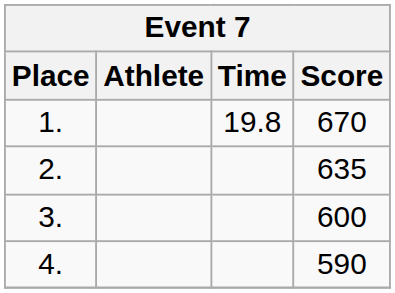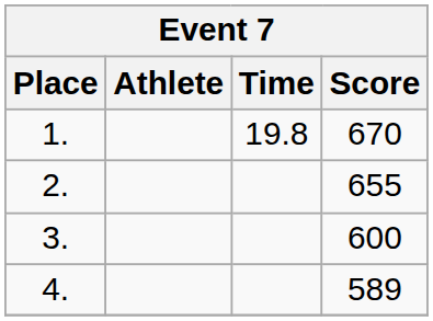2. | Score: 635 -> 655
4. | Score: 590 -> 589
